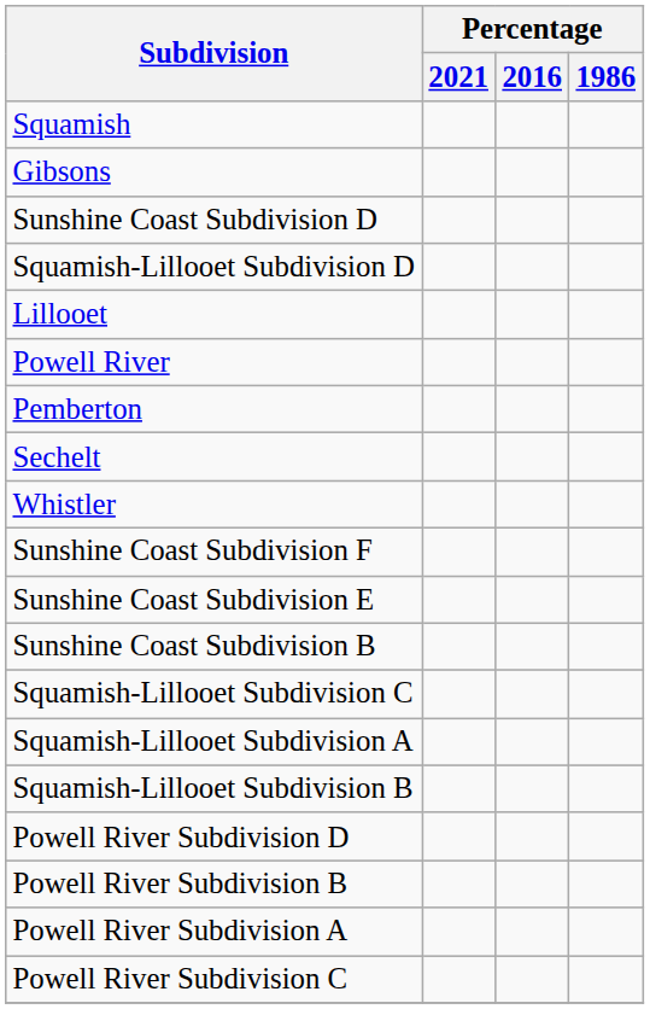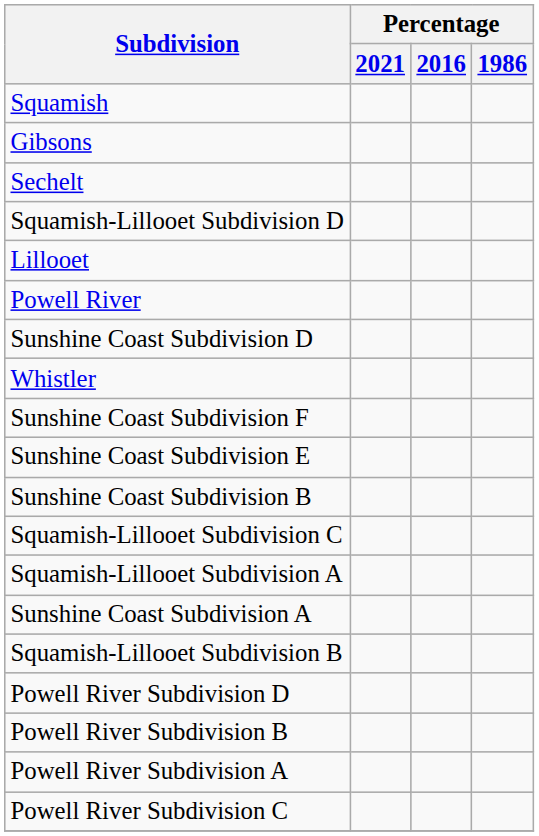rows swapped: Sechelt <-> Sunshine Coast Subdivision D
- row: Pemberton
+ row: Sunshine Coast Subdivision A
